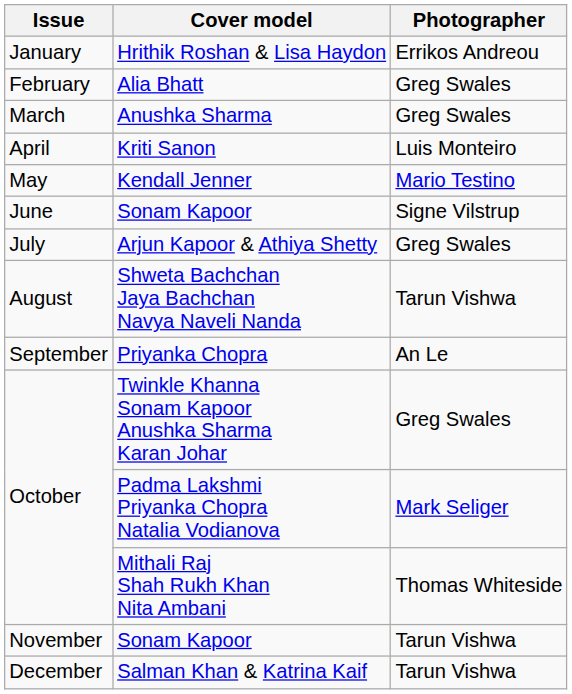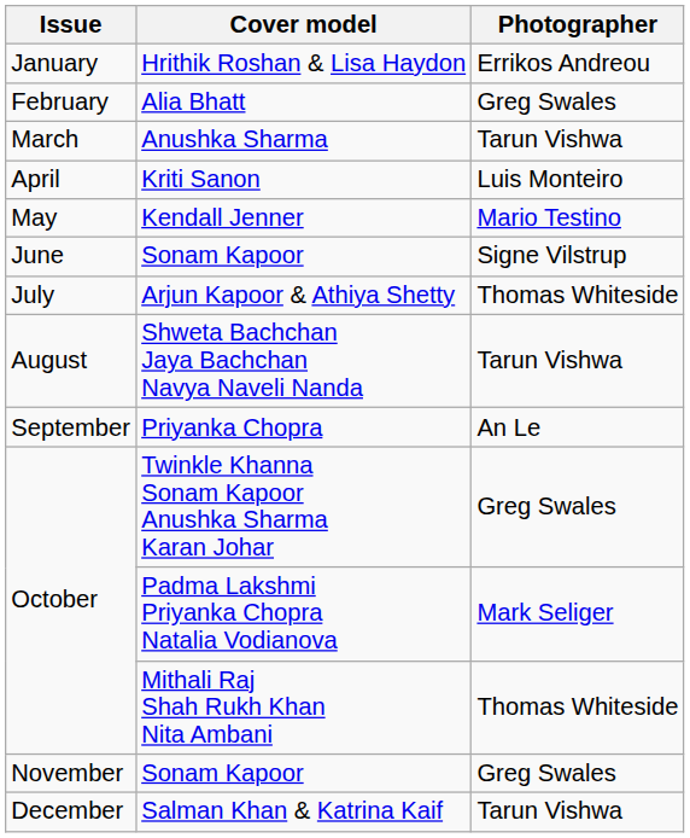Anushka Sharma | Photographer: Greg Swales -> Tarun Vishwa
Arjun Kapoor & Athiya Shetty | Photographer: Greg Swales -> Thomas Whiteside
November / Sonam Kapoor | Photographer: Tarun Vishwa -> Greg Swales
